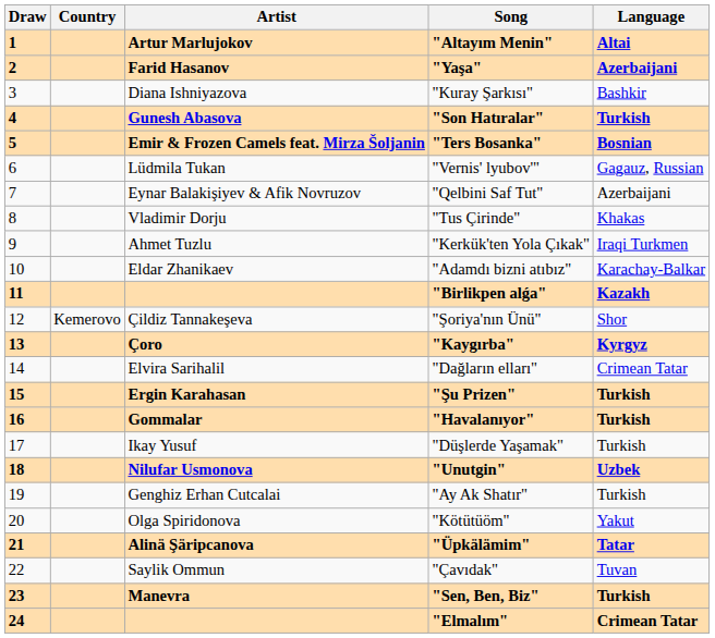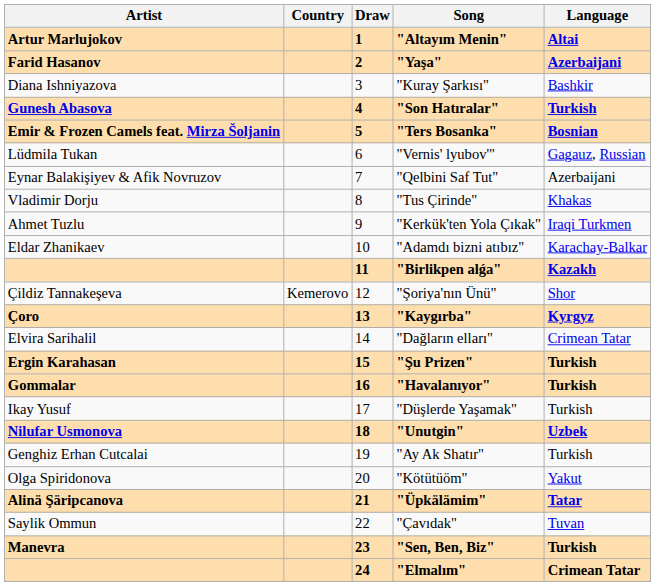columns swapped: Draw <-> Artist
